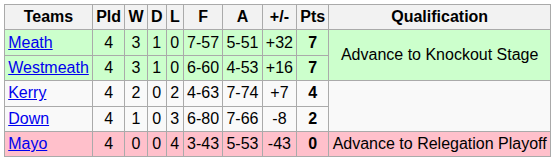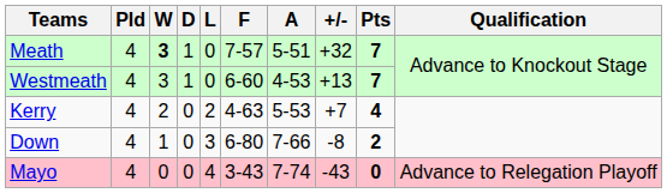Meath | W: normal -> bold
Westmeath | +/-: +16 -> +13
Kerry | A: 7-74 -> 5-53
Mayo | A: 5-53 -> 7-74
